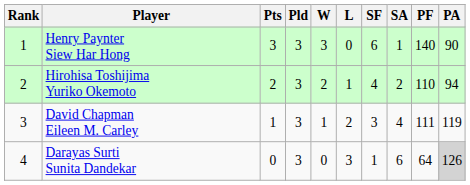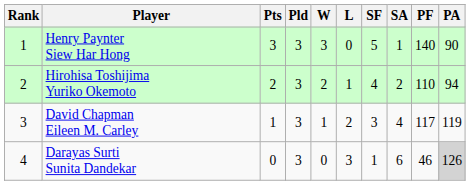Henry Paynter Siew Har Hong | SF: 6 -> 5
David Chapman Eileen M. Carley | PF: 111 -> 117
Darayas Surti Sunita Dandekar | PF: 64 -> 46
